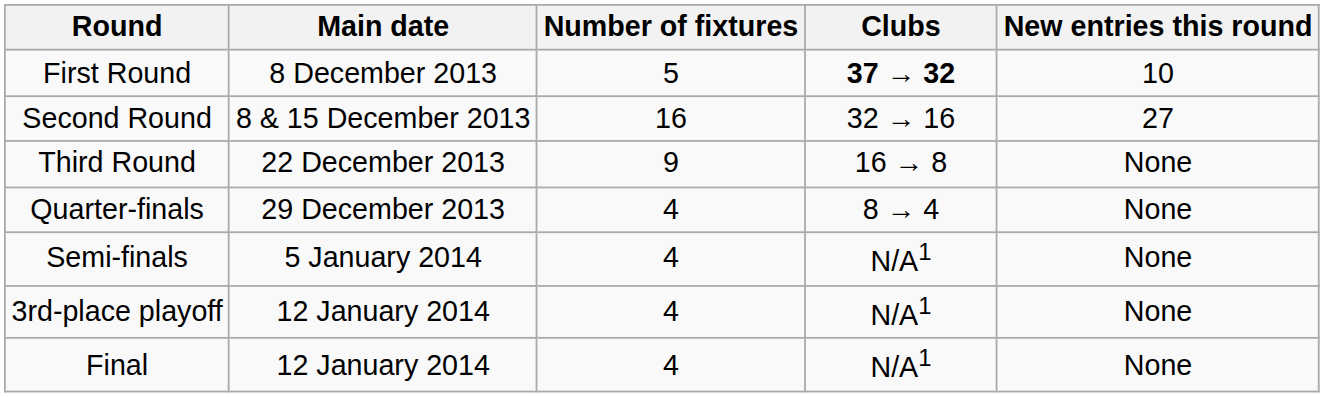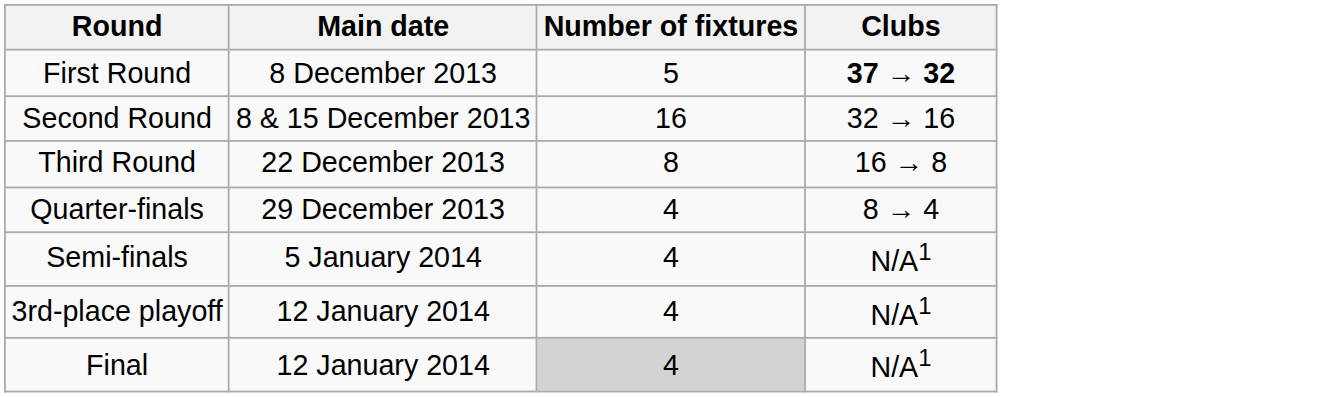- column: New entries this round | 10 | 27 | None | None | None | None | None
Third Round | Number of fixtures: 9 -> 8
Final | Number of fixtures: no background -> lightgrey background
